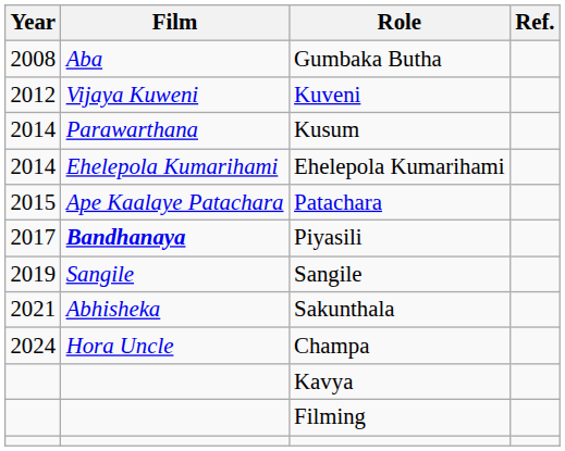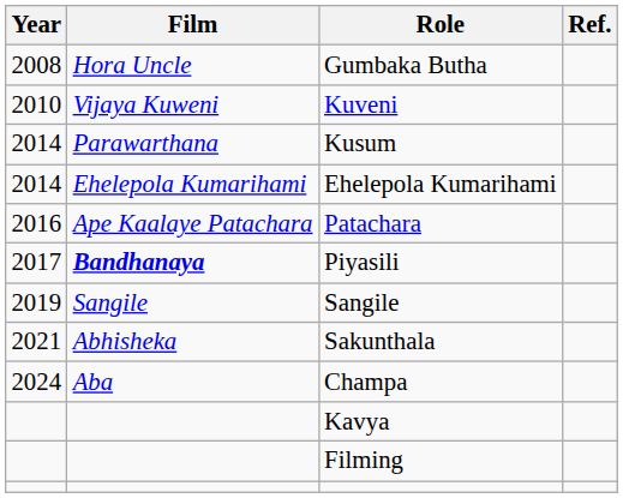Gumbaka Butha | Film: Aba -> Hora Uncle
Kuveni | Year: 2012 -> 2010
Patachara | Year: 2015 -> 2016
Champa | Film: Hora Uncle -> Aba
